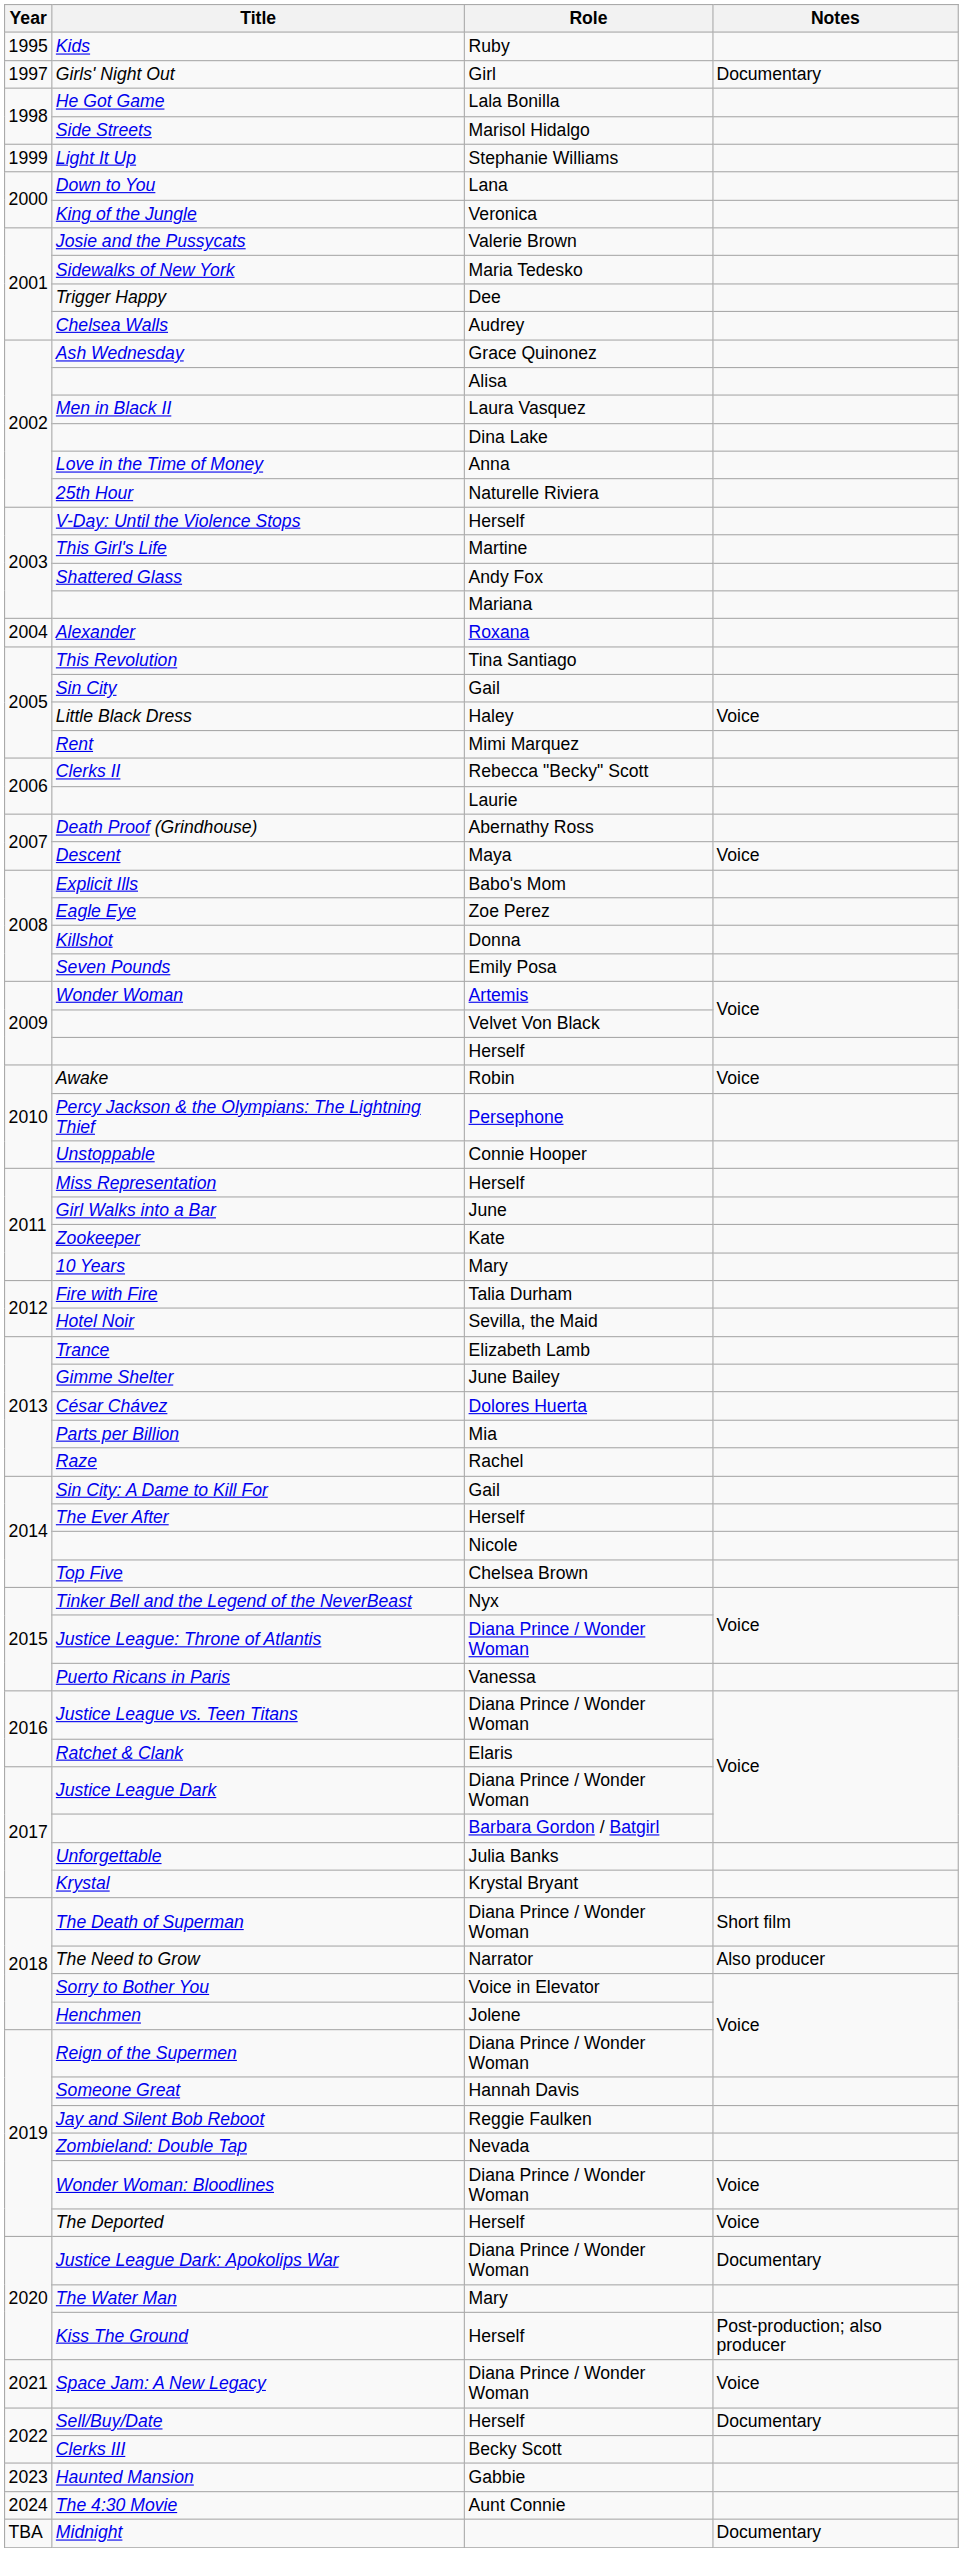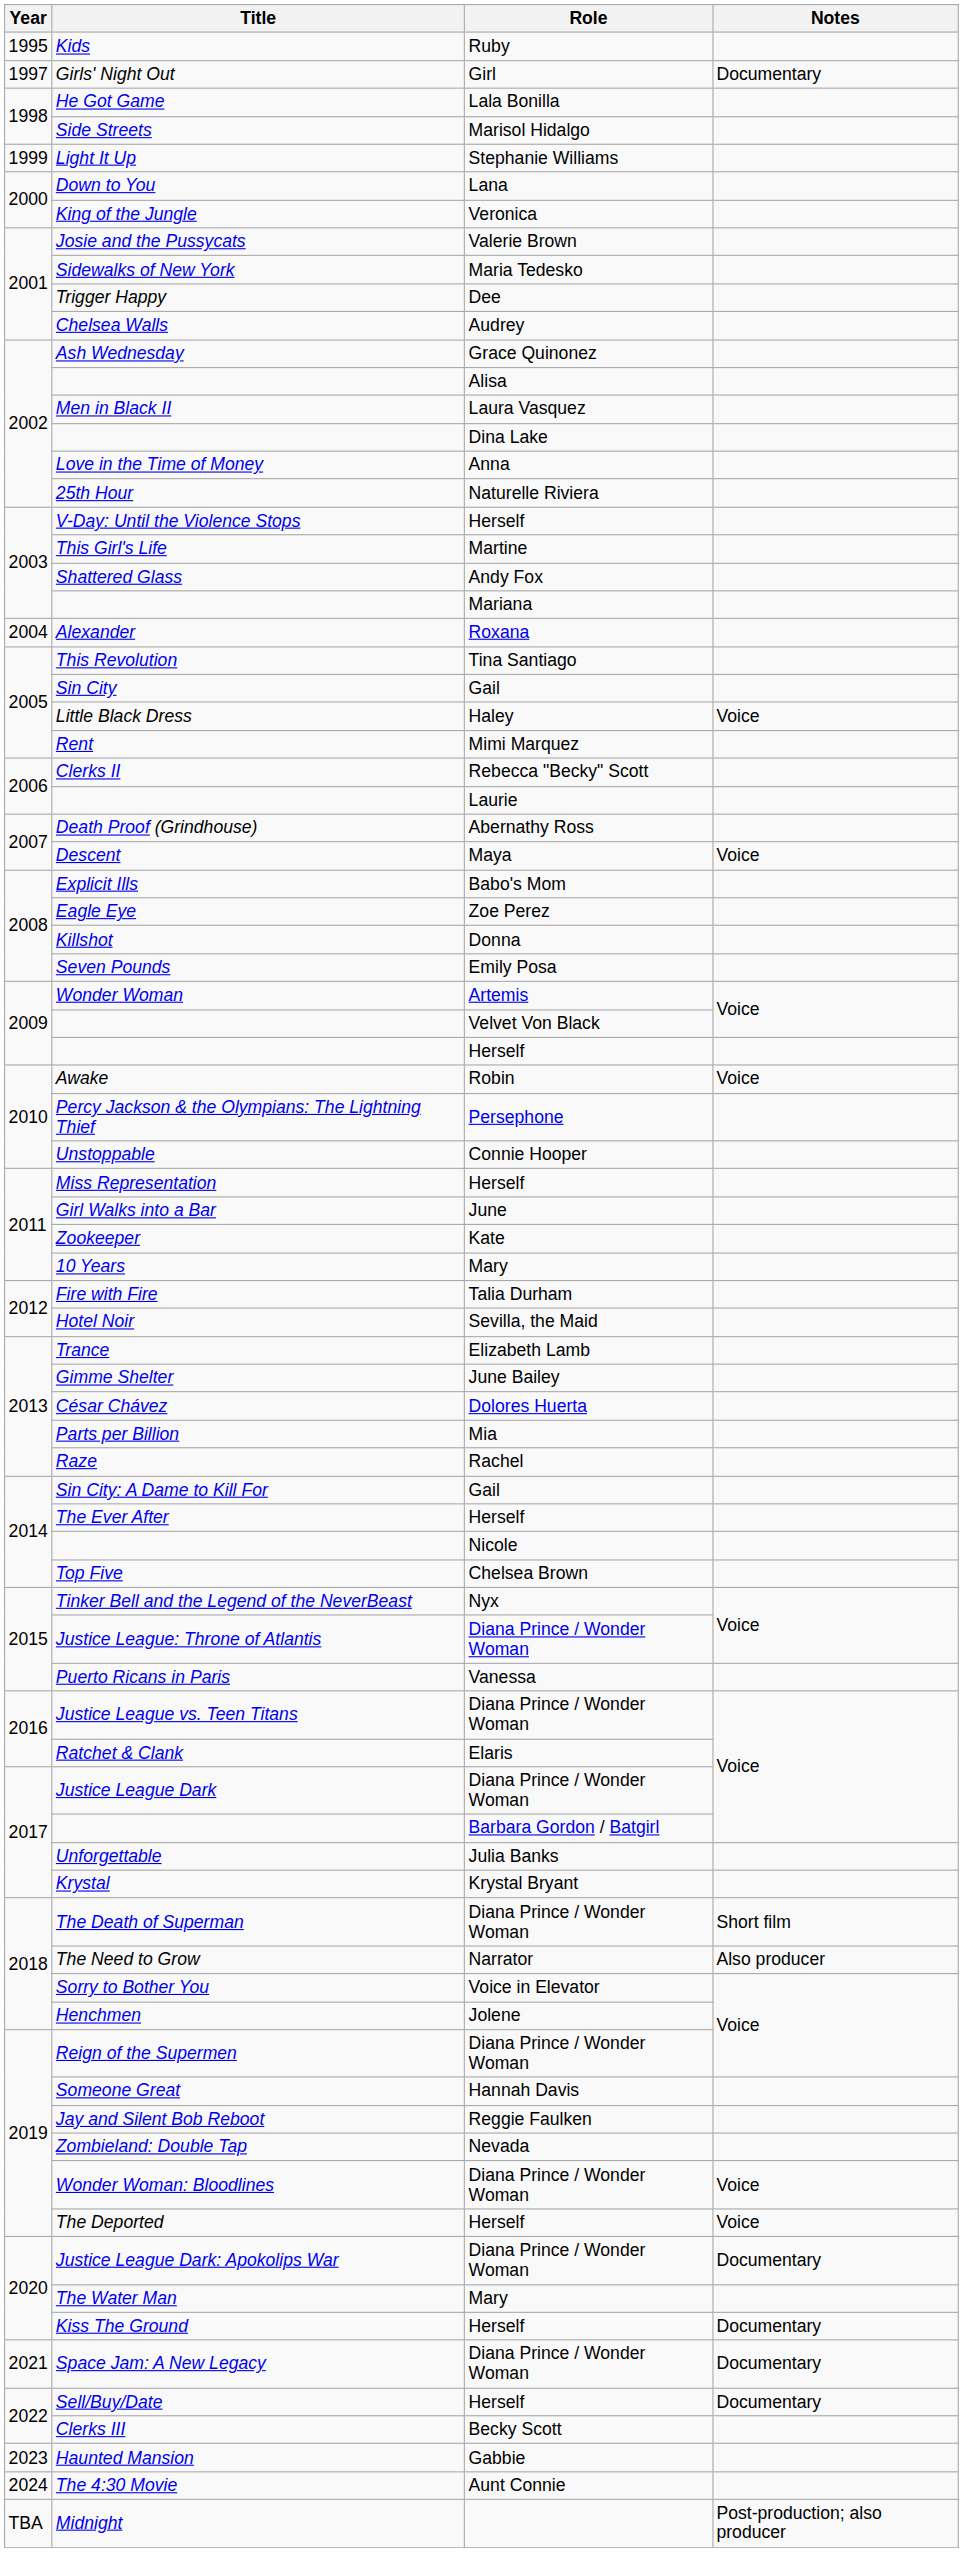Kiss The Ground | Notes: Post-production; also producer -> Documentary
Space Jam: A New Legacy | Notes: Voice -> Documentary
Midnight | Notes: Documentary -> Post-production; also producer
